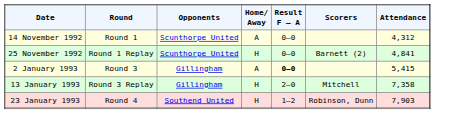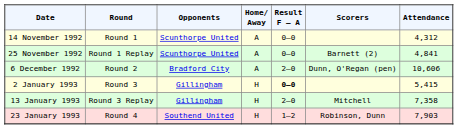25 November 1992 | Home/ Away: H -> A
+ row: 6 December 1992 | Round 2 | Bradford City | A | 2–0 | Dunn, O'Regan (pen) | 10,606
2 January 1993 | Home/ Away: A -> H
